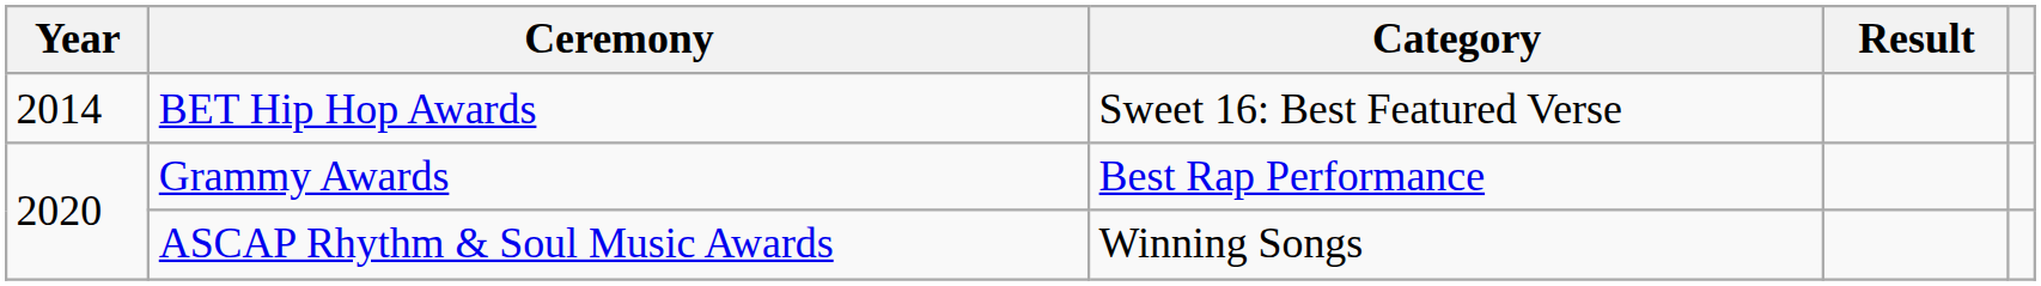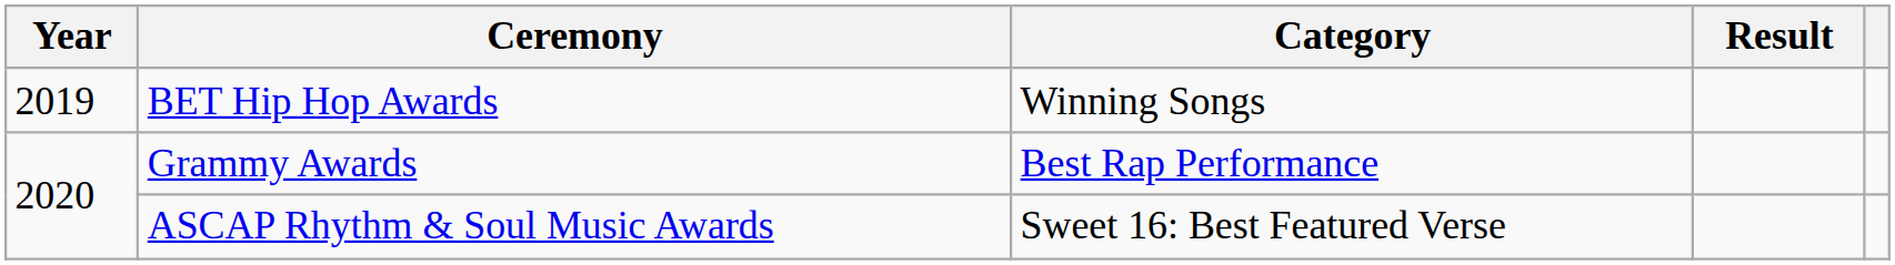BET Hip Hop Awards | Year: 2014 -> 2019
BET Hip Hop Awards | Category: Sweet 16: Best Featured Verse -> Winning Songs
ASCAP Rhythm & Soul Music Awards | Category: Winning Songs -> Sweet 16: Best Featured Verse
